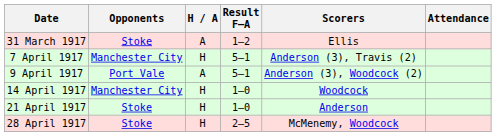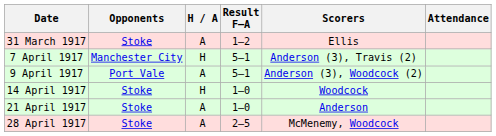14 April 1917 | Opponents: Manchester City -> Stoke
21 April 1917 | H / A: H -> A
28 April 1917 | H / A: H -> A
